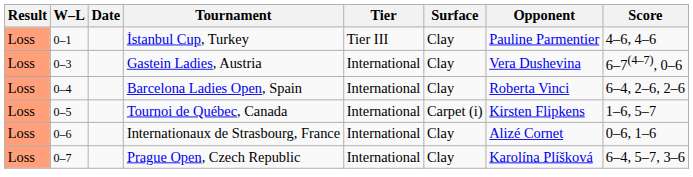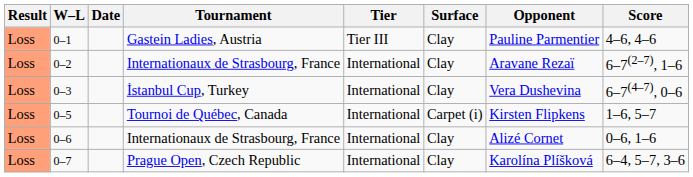0–1 | Tournament: İstanbul Cup, Turkey -> Gastein Ladies, Austria
+ row: Loss | 0–2 | Internationaux de Strasbourg, France | International | Clay | Aravane Rezaï | 6–7(2–7), 1–6
0–3 | Tournament: Gastein Ladies, Austria -> İstanbul Cup, Turkey
- row: Loss | 0–4 | Barcelona Ladies Open, Spain | International | Clay | Roberta Vinci | 6–4, 2–6, 2–6
